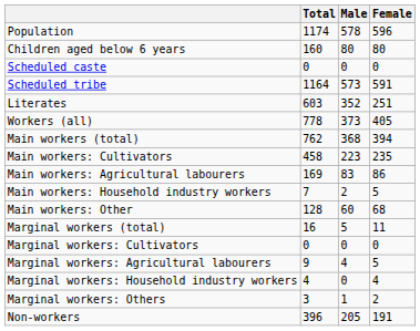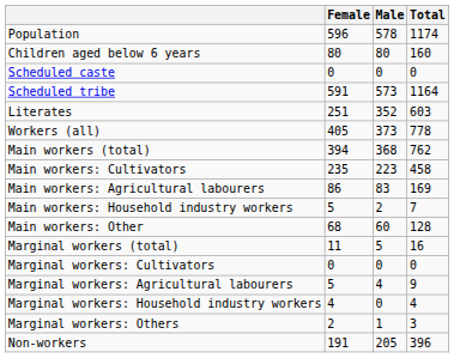columns swapped: Total <-> Female
